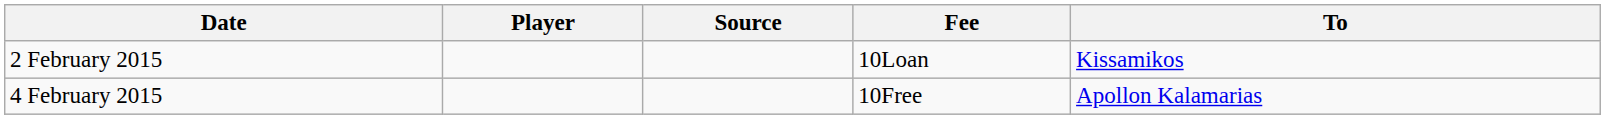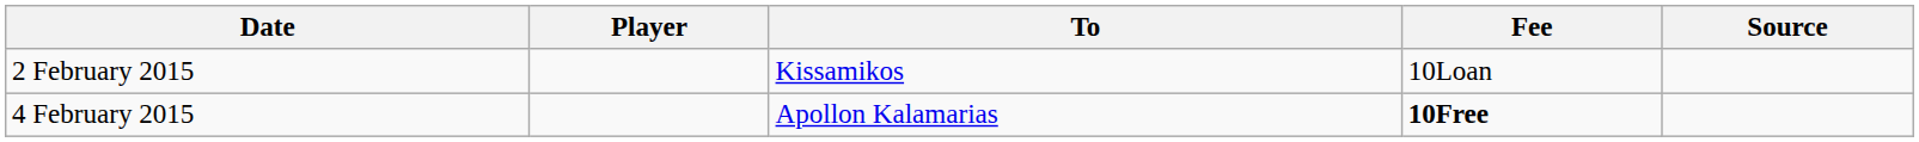columns swapped: To <-> Source
4 February 2015 | Fee: normal -> bold
